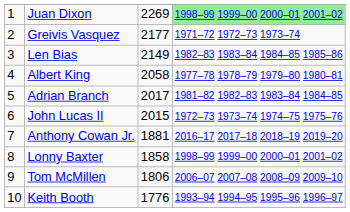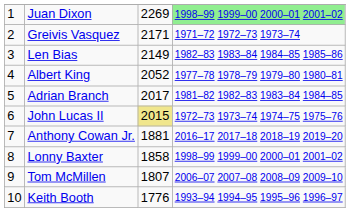Greivis Vasquez | column 3: 2177 -> 2171
Albert King | column 3: 2058 -> 2052
John Lucas II | column 3: no background -> khaki background
Tom McMillen | column 3: 1806 -> 1807
